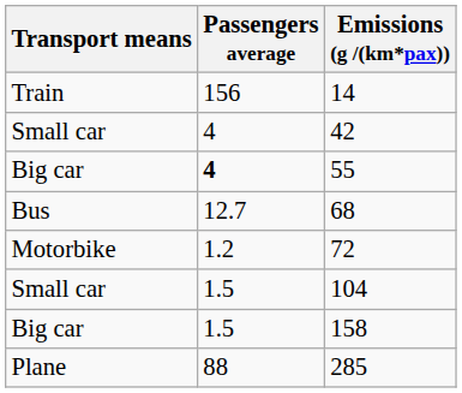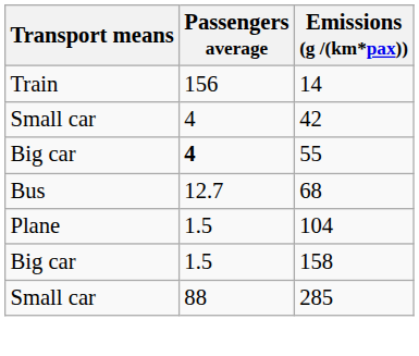- row: Motorbike | 1.2 | 72
104 | Transport means: Small car -> Plane
285 | Transport means: Plane -> Small car
